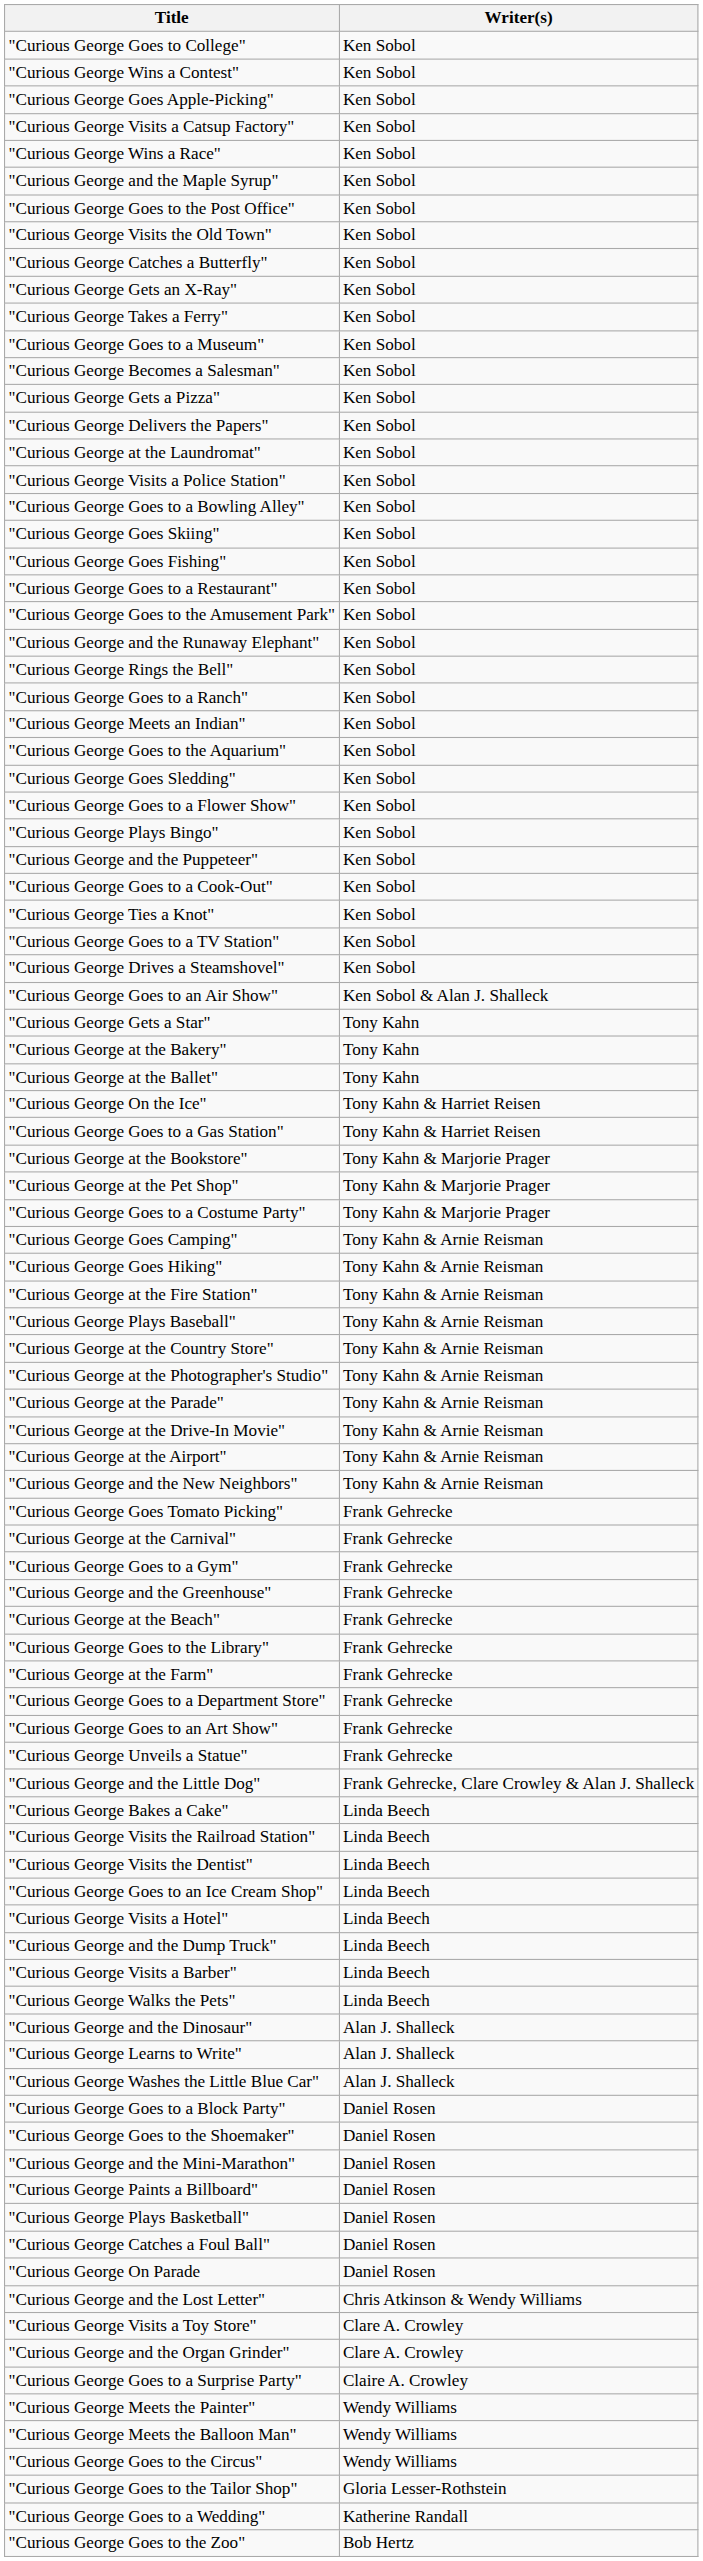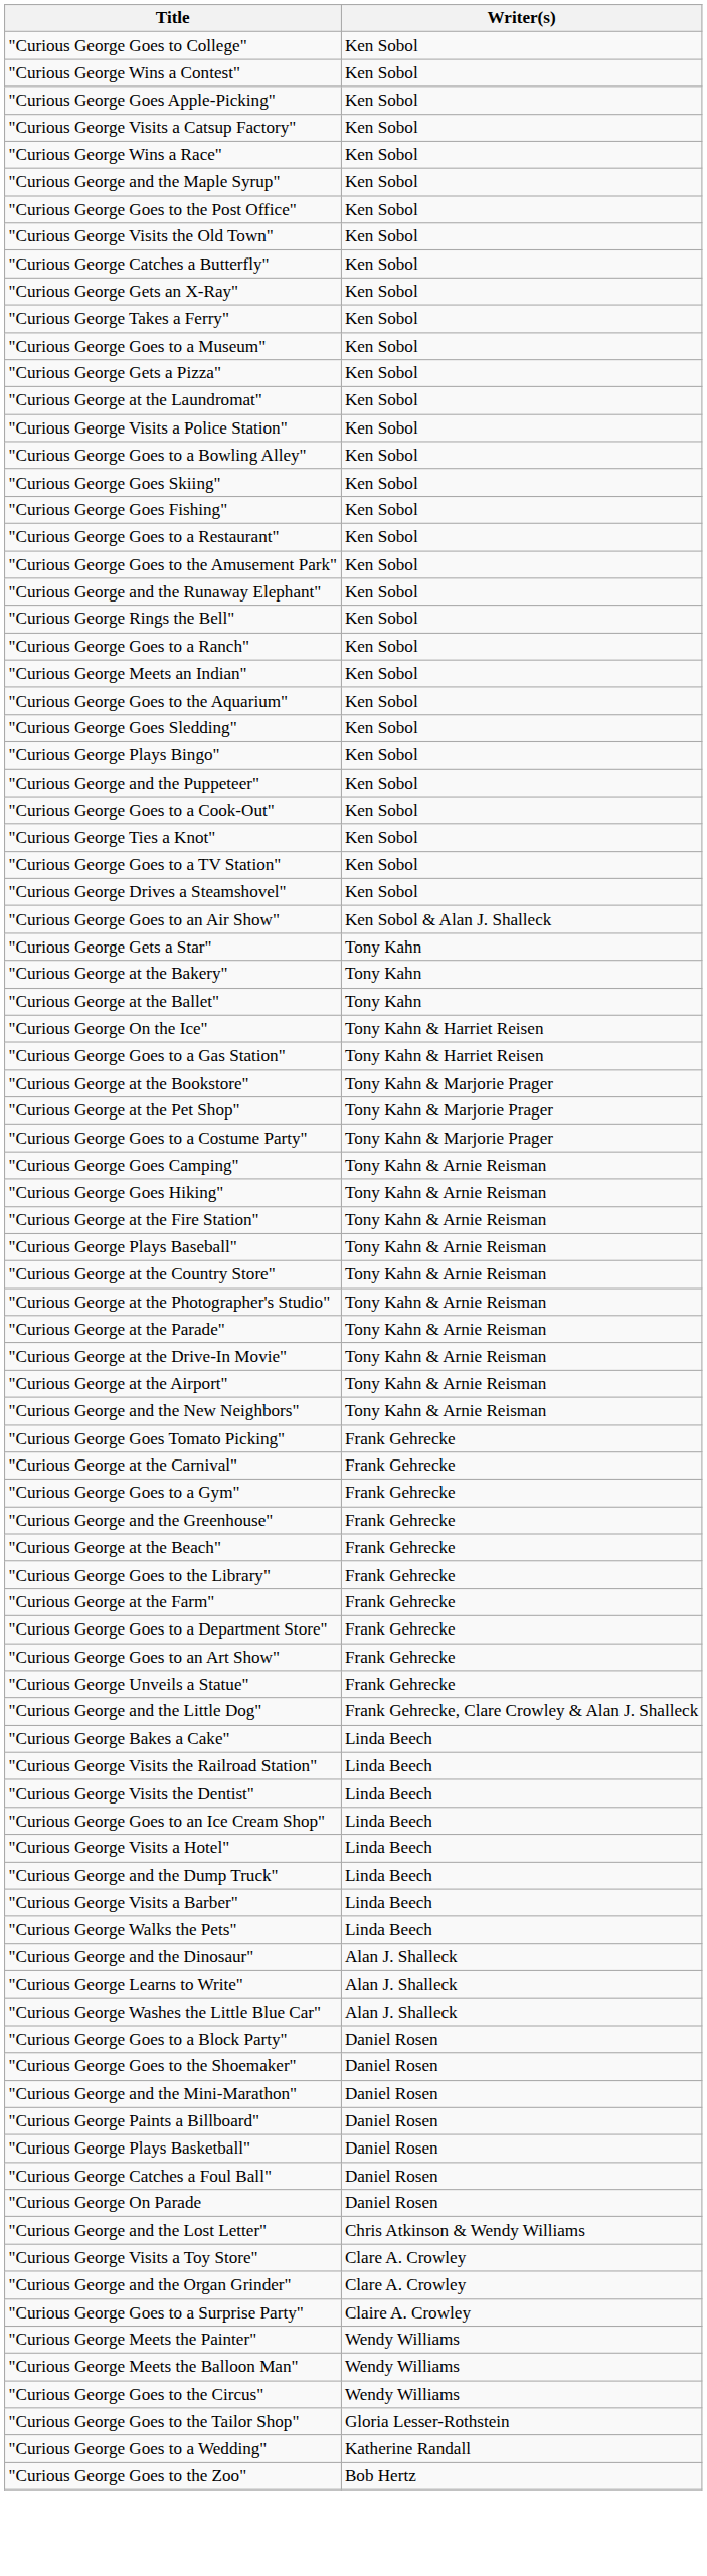- row: "Curious George Becomes a Salesman" | Ken Sobol
- row: "Curious George Delivers the Papers" | Ken Sobol
- row: "Curious George Goes to a Flower Show" | Ken Sobol
